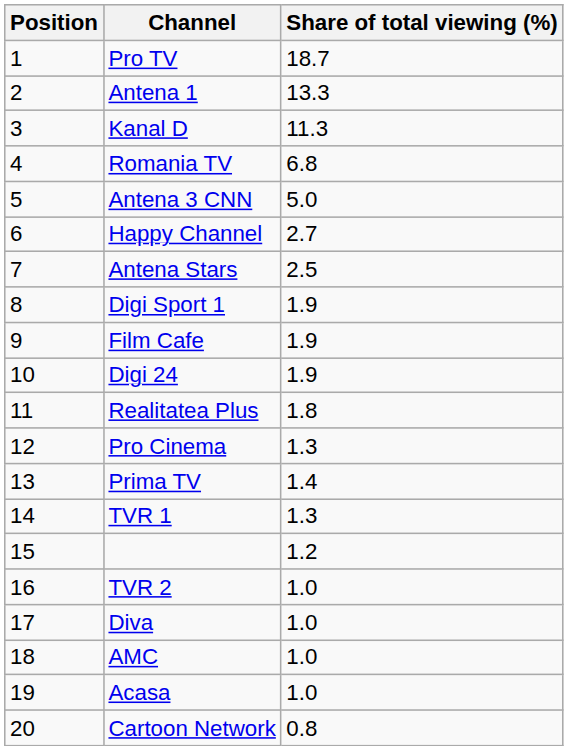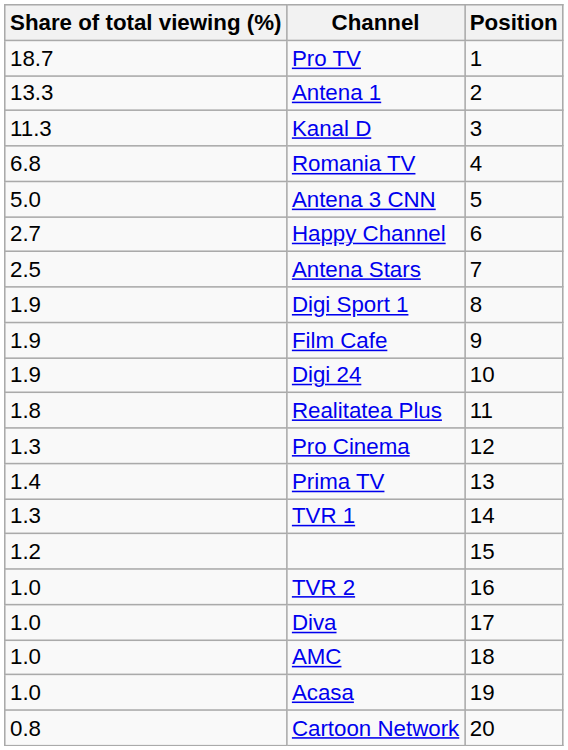columns swapped: Position <-> Share of total viewing (%)
